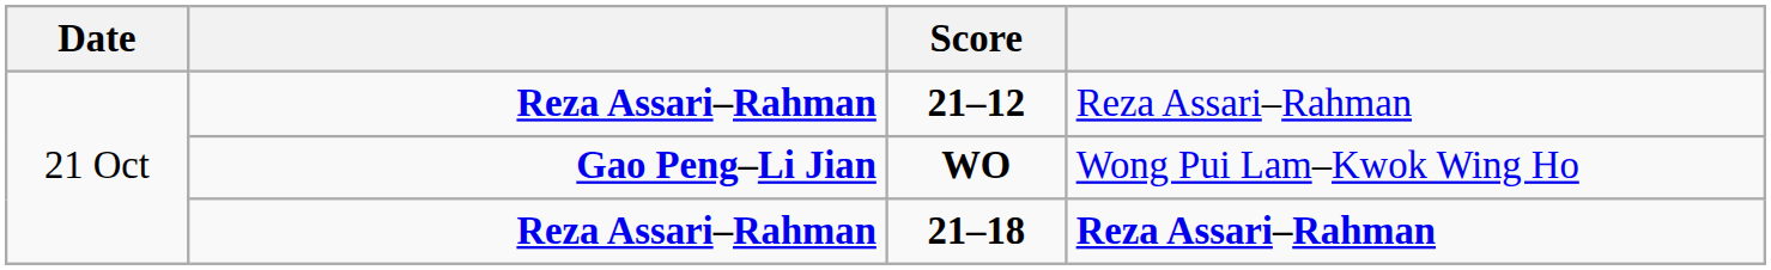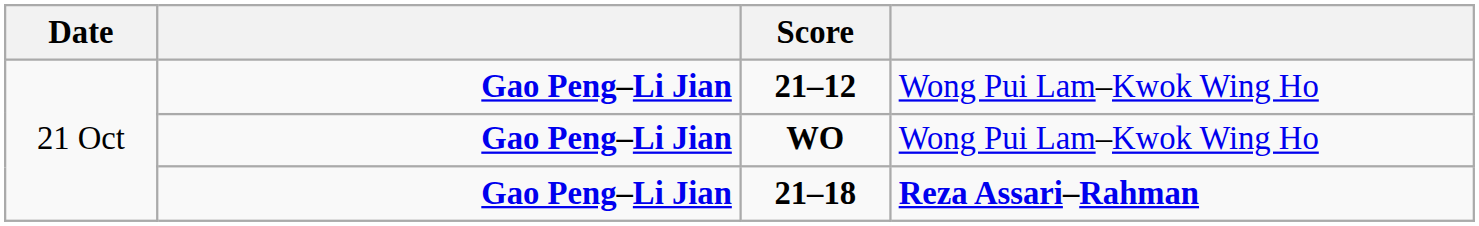21–12 | column 2: Reza Assari–Rahman -> Gao Peng–Li Jian
21–12 | column 4: Reza Assari–Rahman -> Wong Pui Lam–Kwok Wing Ho
21–18 | column 2: Reza Assari–Rahman -> Gao Peng–Li Jian
